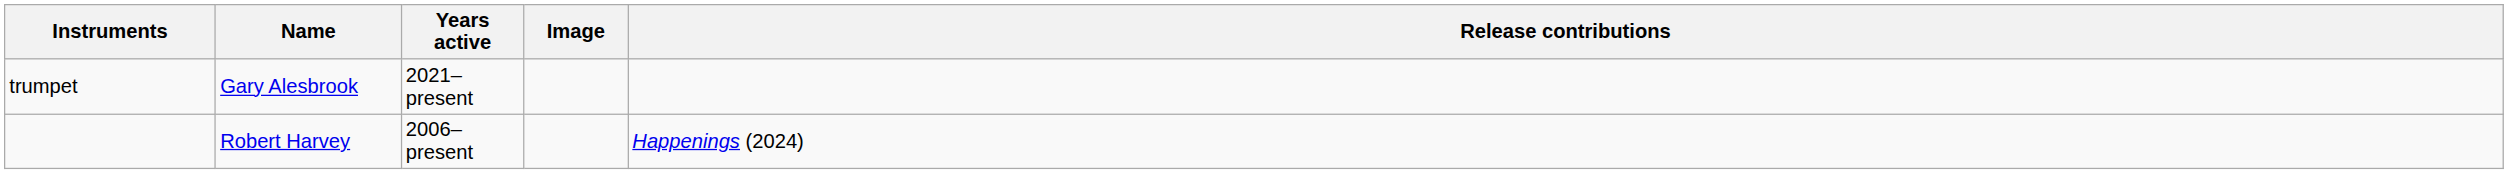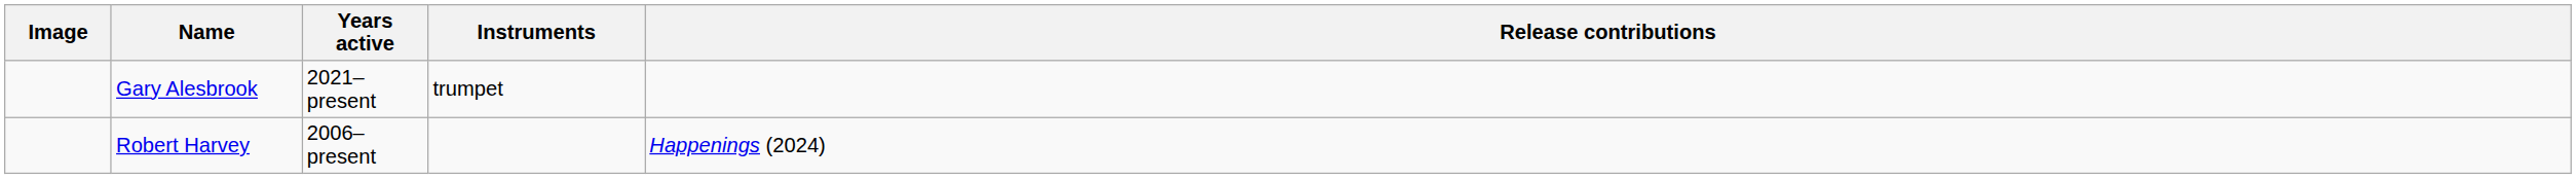columns swapped: Image <-> Instruments
